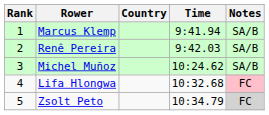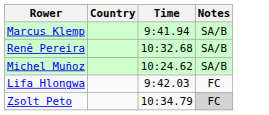- column: Rank | 1 | 2 | 3 | 4 | 5
Renê Pereira | Time: 9:42.03 -> 10:32.68
Lifa Hlongwa | Time: 10:32.68 -> 9:42.03
Lifa Hlongwa | Notes: pink background -> no background
